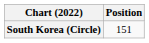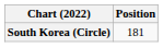South Korea (Circle) | Position: 151 -> 181
